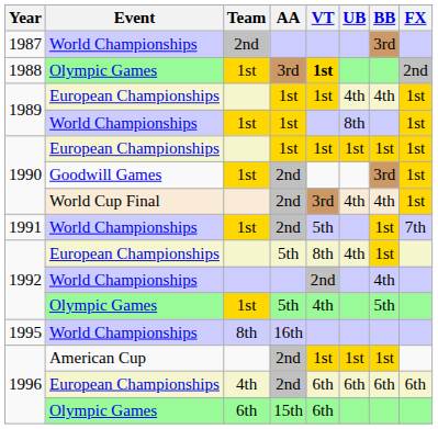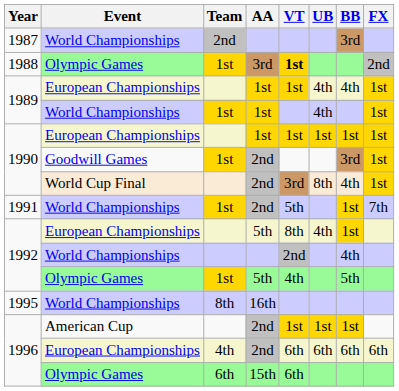1989 / World Championships | UB: 8th -> 4th
1990 / World Cup Final | UB: 4th -> 8th
